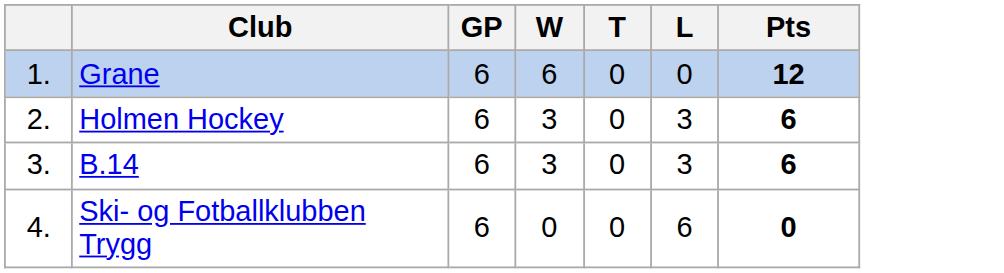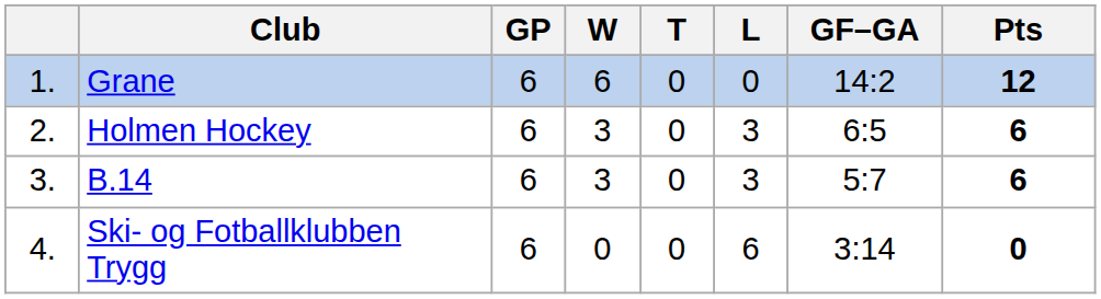+ column: GF–GA | 14:2 | 6:5 | 5:7 | 3:14
